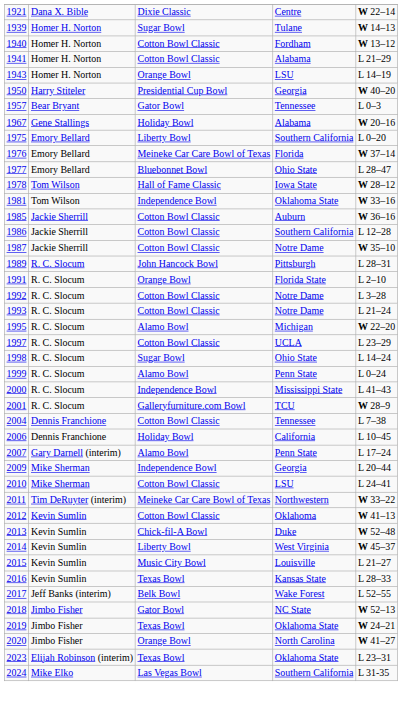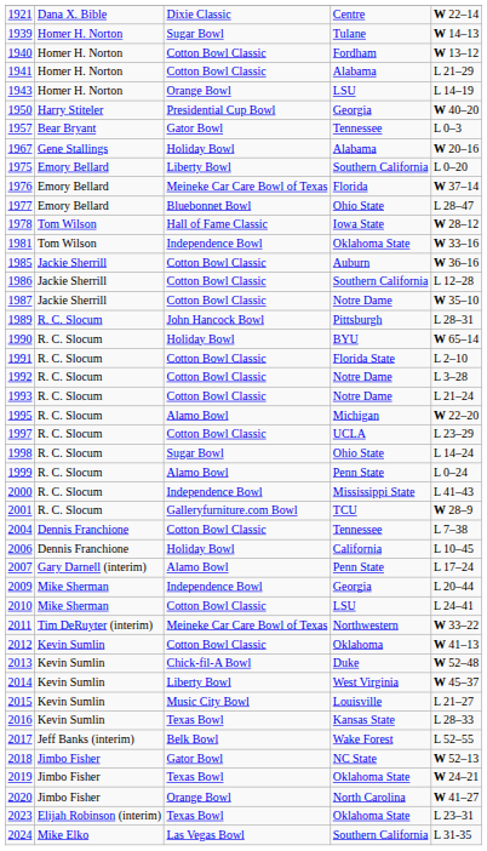+ row: 1990 | R. C. Slocum | Holiday Bowl | BYU | W 65–14
1991 | column 3: Orange Bowl -> Cotton Bowl Classic
